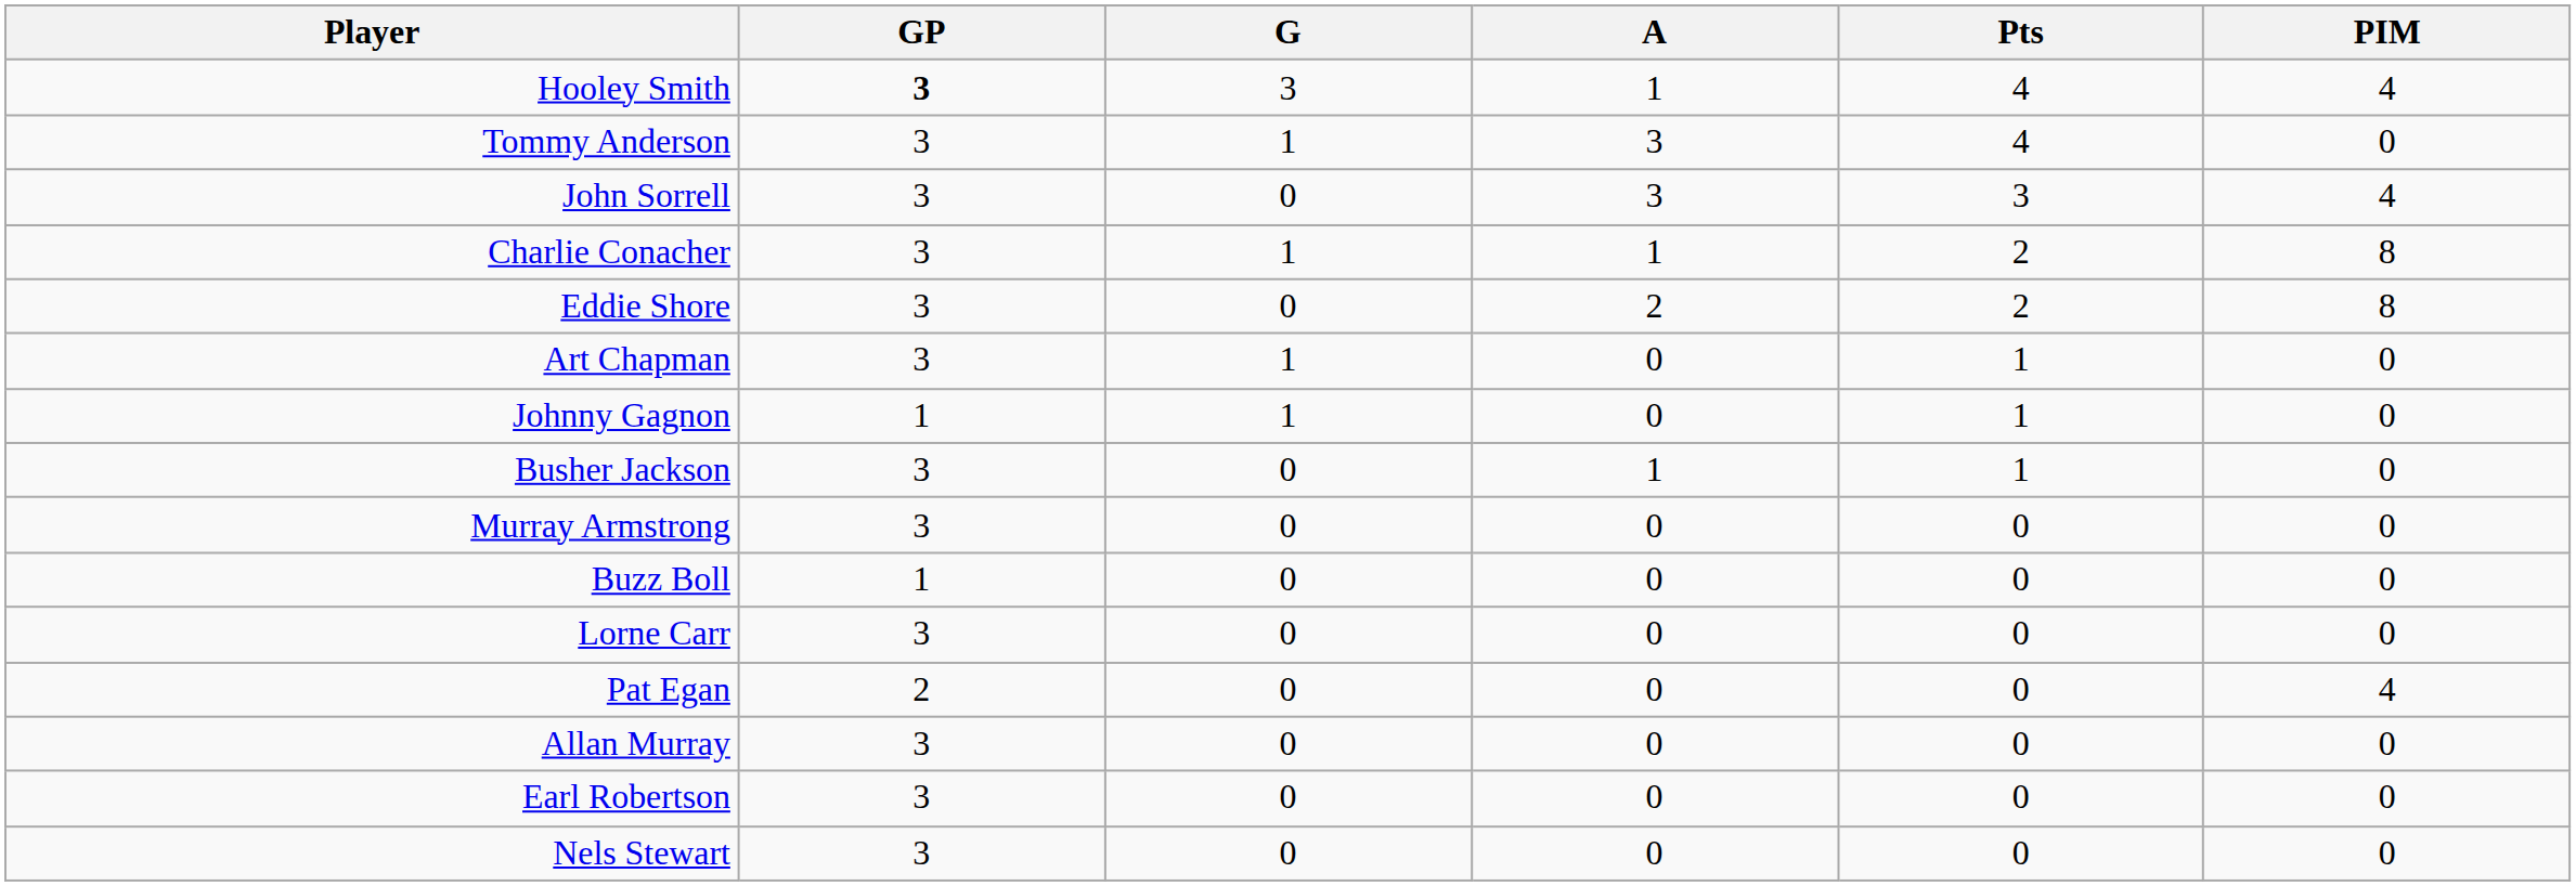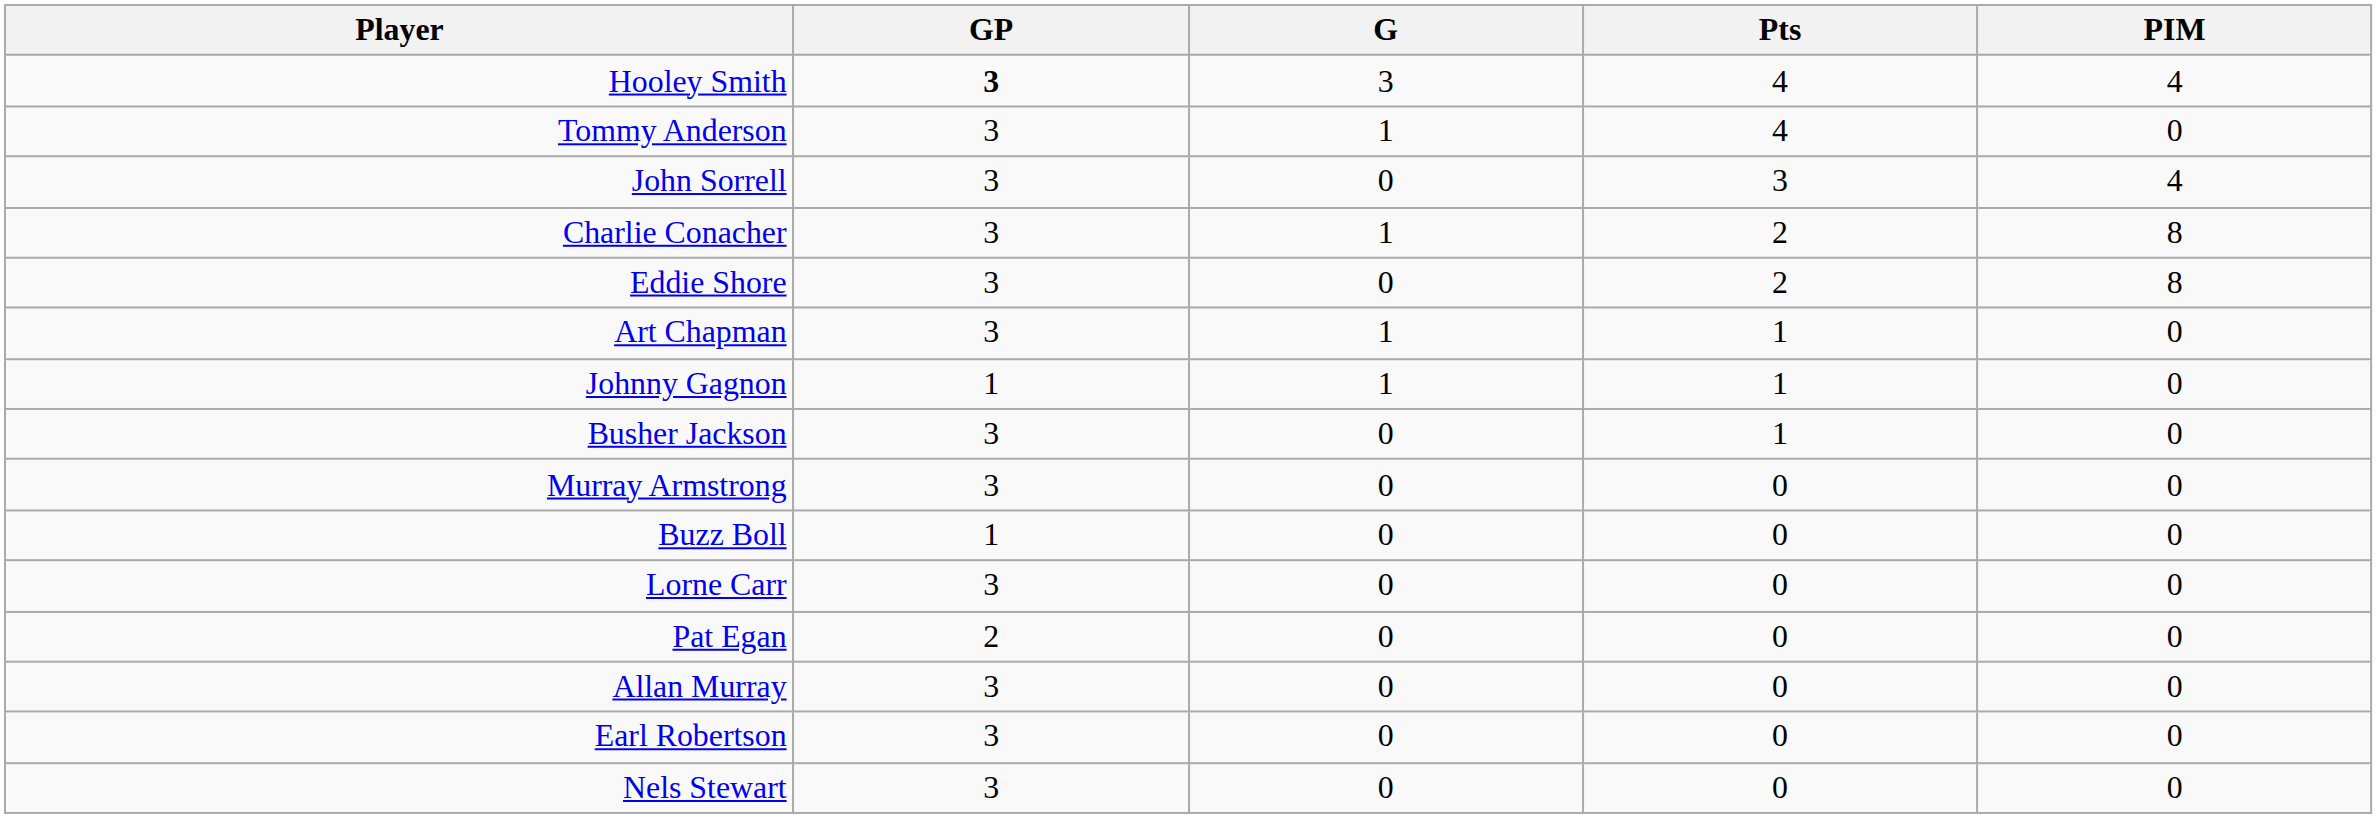- column: A | 1 | 3 | 3 | 1 | 2 | 0 | 0 | 1 | 0 | 0 | 0 | 0 | 0 | 0 | 0
Pat Egan | PIM: 4 -> 0
